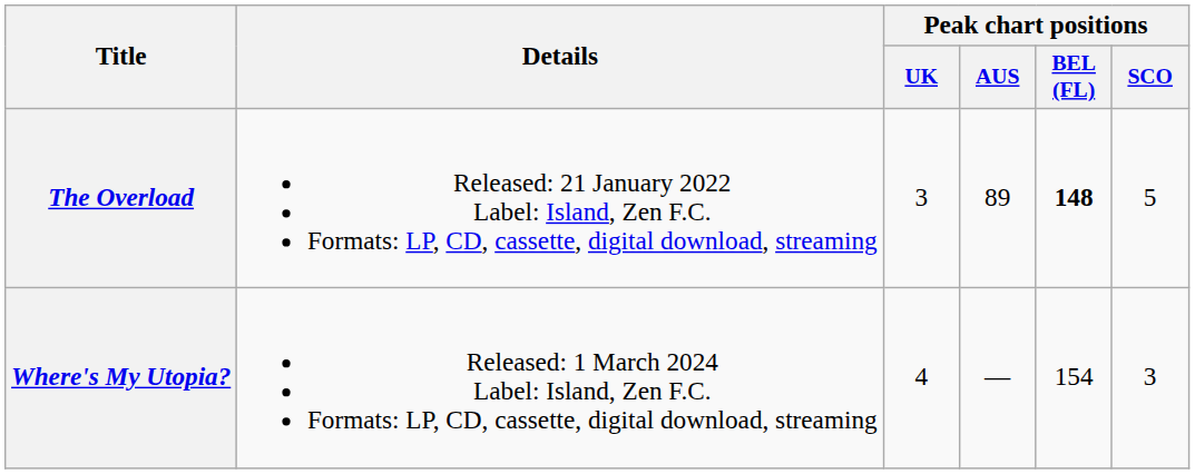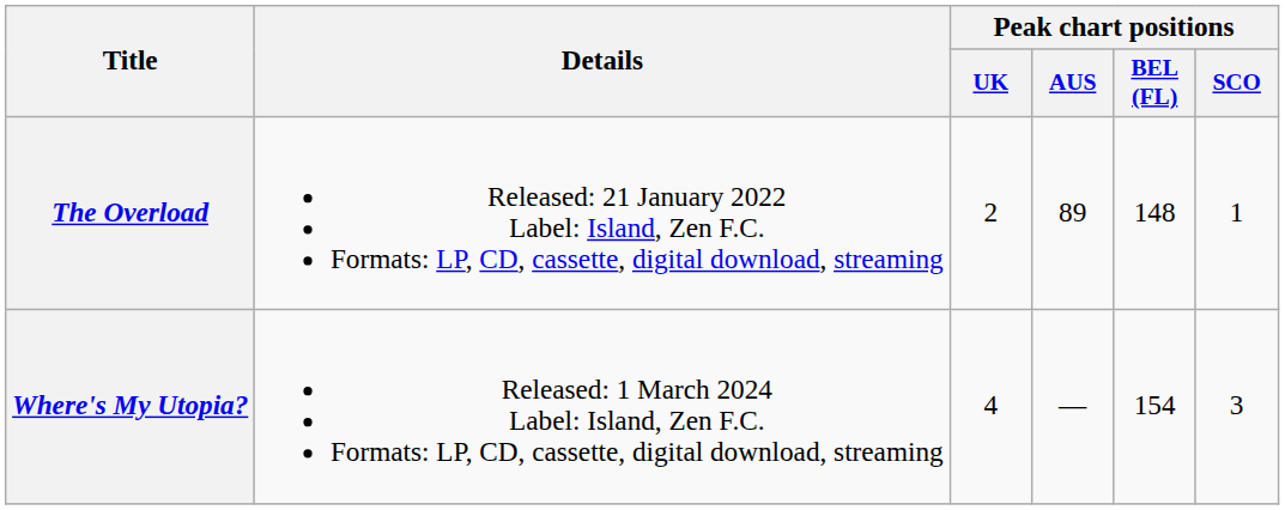The Overload | Peak chart positions / UK: 3 -> 2
The Overload | Peak chart positions / BEL (FL): bold -> normal
The Overload | Peak chart positions / SCO: 5 -> 1
